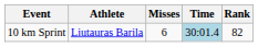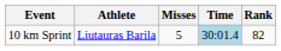10 km Sprint | Misses: 6 -> 5
